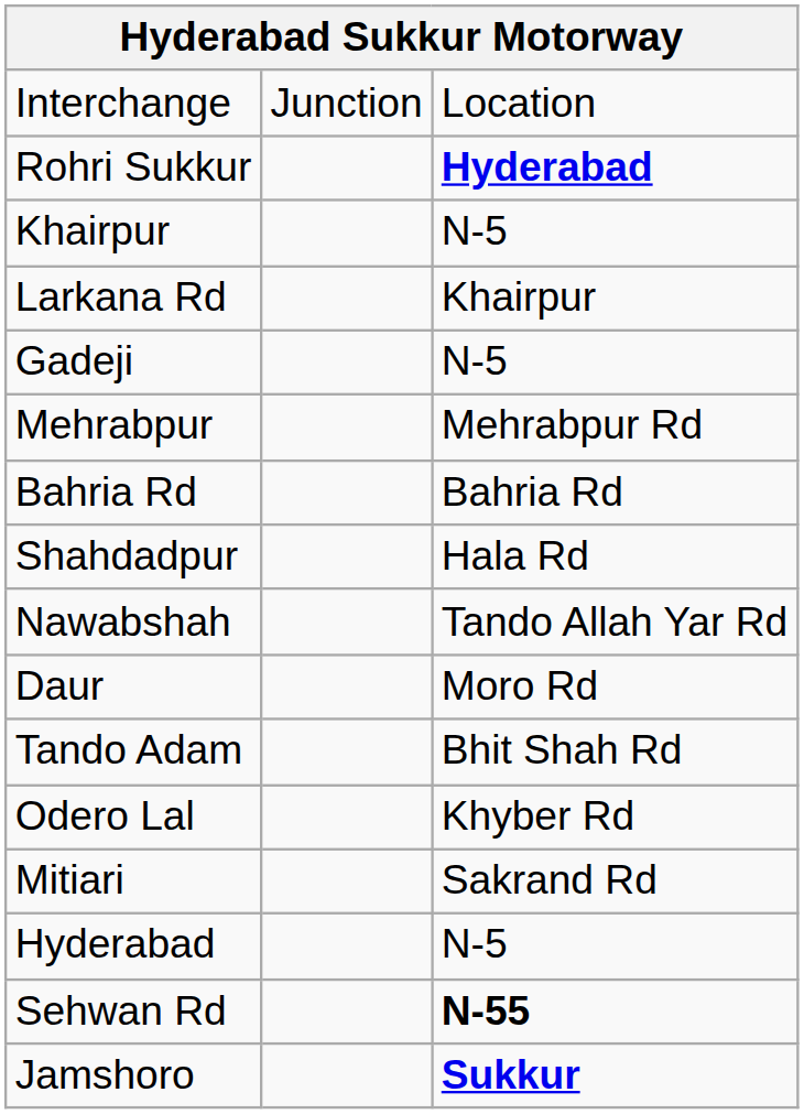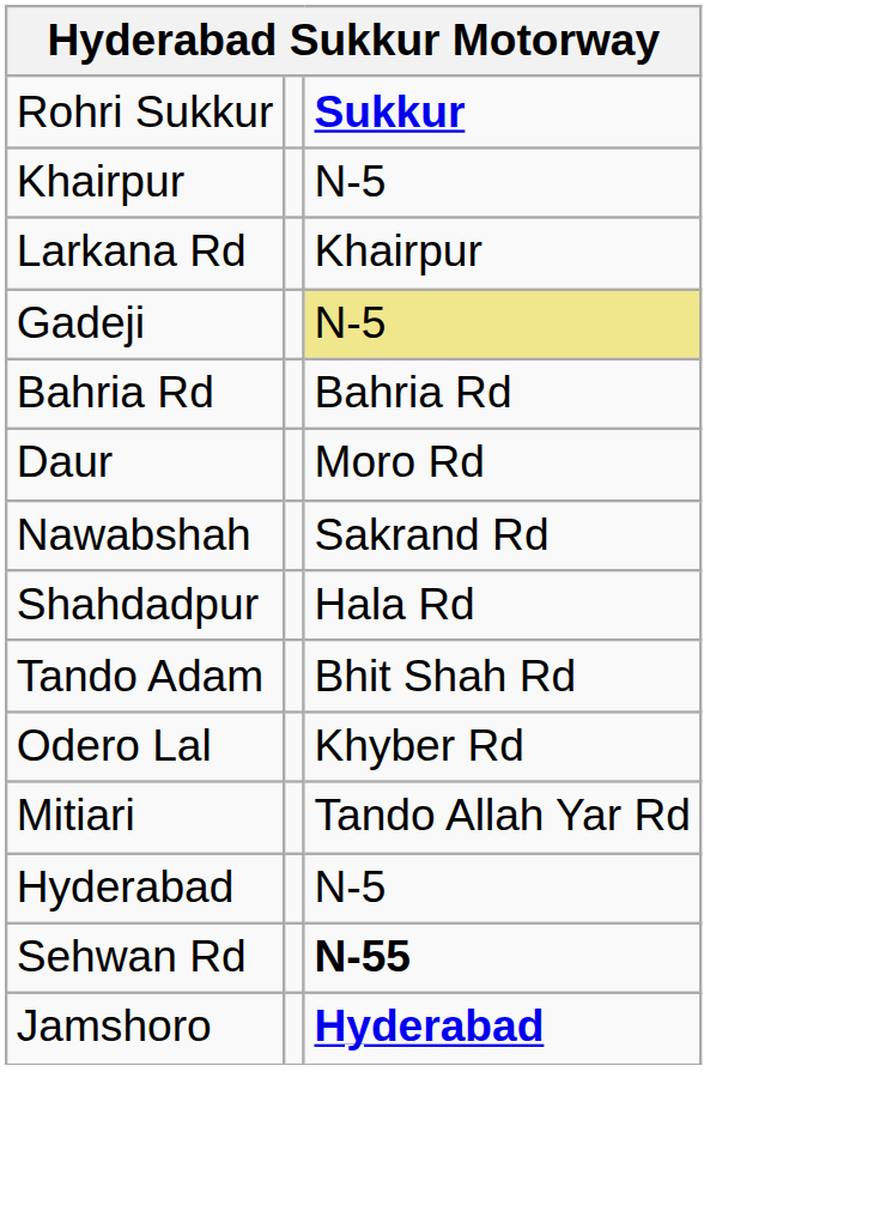- row: Interchange | Junction | Location
Rohri Sukkur | column 3: Hyderabad -> Sukkur
Gadeji | column 3: no background -> khaki background
- row: Mehrabpur | Mehrabpur Rd
rows swapped: Daur <-> Shahdadpur
Nawabshah | column 3: Tando Allah Yar Rd -> Sakrand Rd
Mitiari | column 3: Sakrand Rd -> Tando Allah Yar Rd
Jamshoro | column 3: Sukkur -> Hyderabad
